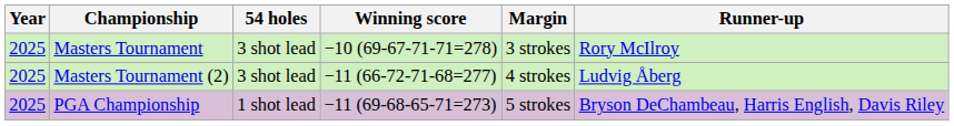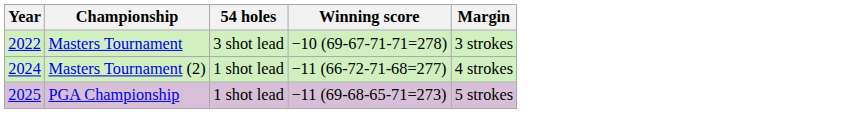- column: Runner-up | Rory McIlroy | Ludvig Åberg | Bryson DeChambeau, Harris English, Davis Riley
Masters Tournament | Year: 2025 -> 2022
Masters Tournament (2) | Year: 2025 -> 2024
Masters Tournament (2) | 54 holes: 3 shot lead -> 1 shot lead
